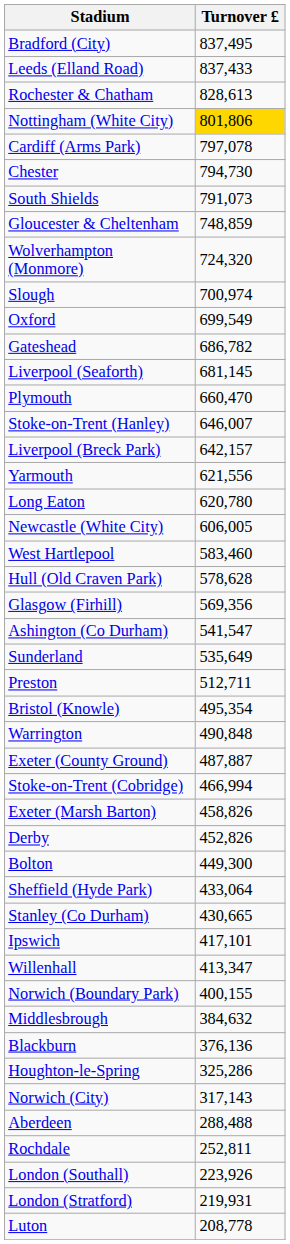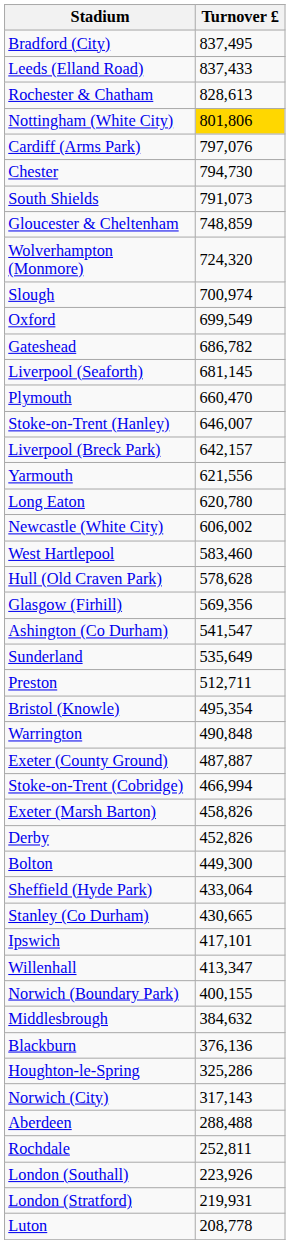Cardiff (Arms Park) | Turnover £: 797,078 -> 797,076
Newcastle (White City) | Turnover £: 606,005 -> 606,002
